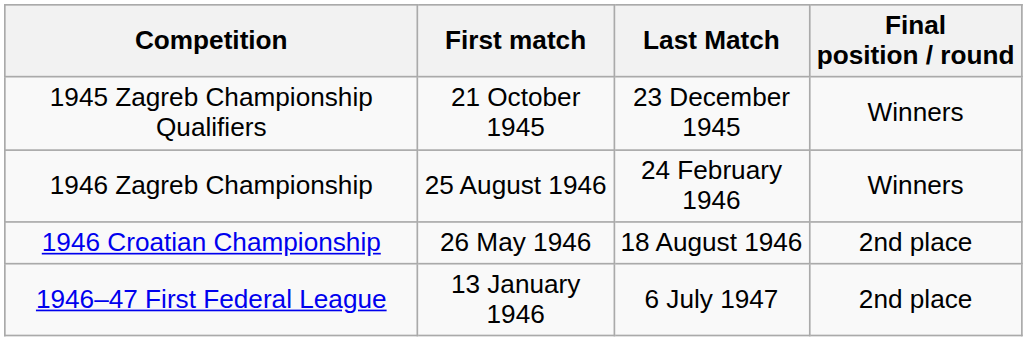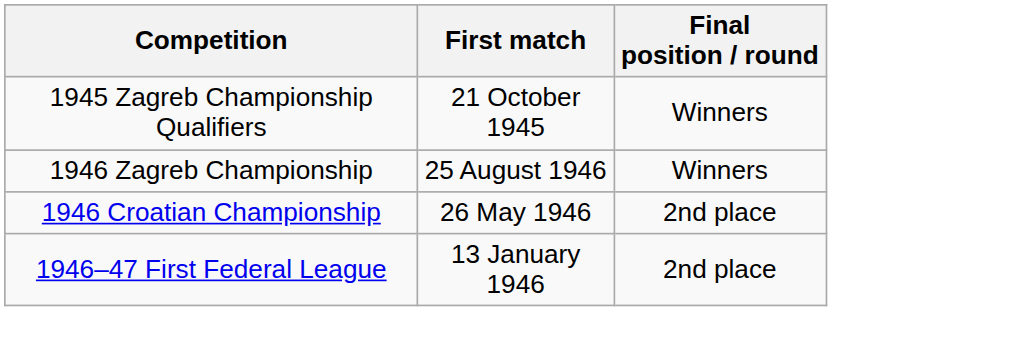- column: Last Match | 23 December 1945 | 24 February 1946 | 18 August 1946 | 6 July 1947
